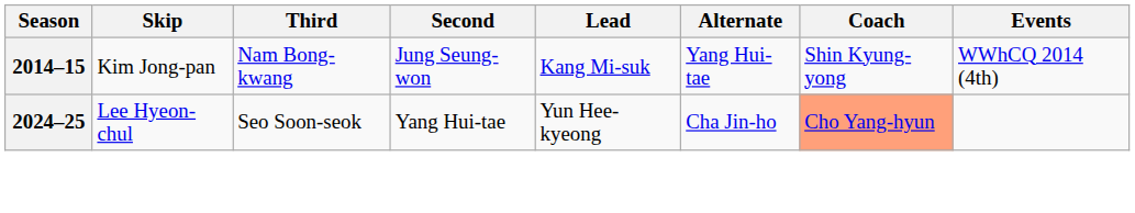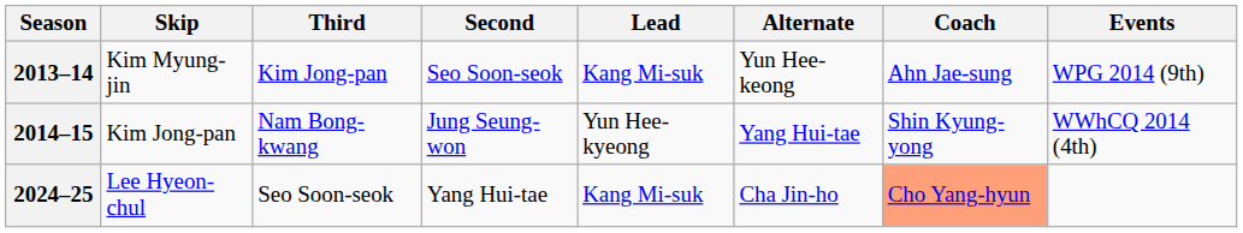+ row: 2013–14 | Kim Myung-jin | Kim Jong-pan | Seo Soon-seok | Kang Mi-suk | Yun Hee-keong | Ahn Jae-sung | WPG 2014 (9th)
2014–15 | Lead: Kang Mi-suk -> Yun Hee-kyeong
2024–25 | Lead: Yun Hee-kyeong -> Kang Mi-suk
